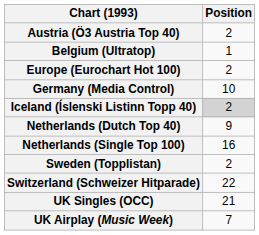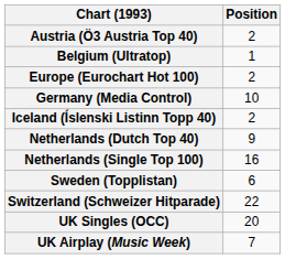Iceland (Íslenski Listinn Topp 40) | Position: lightgrey background -> no background
Sweden (Topplistan) | Position: 2 -> 6
UK Singles (OCC) | Position: 21 -> 20
